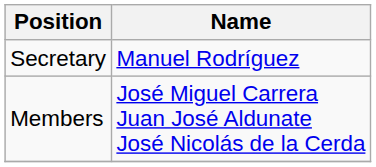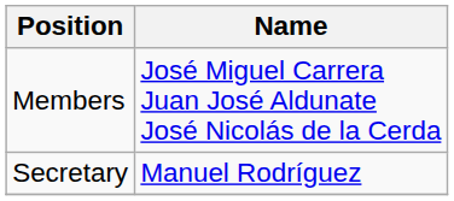rows swapped: Members <-> Secretary
